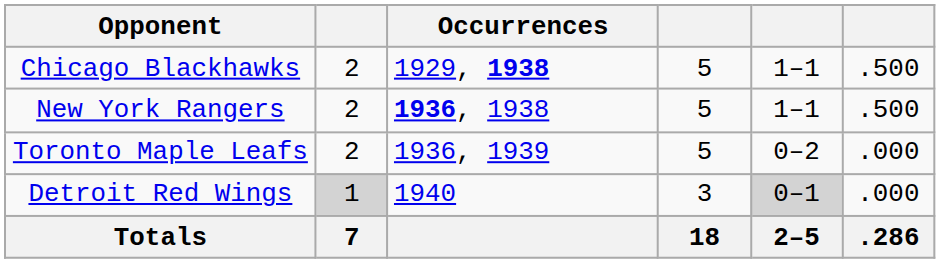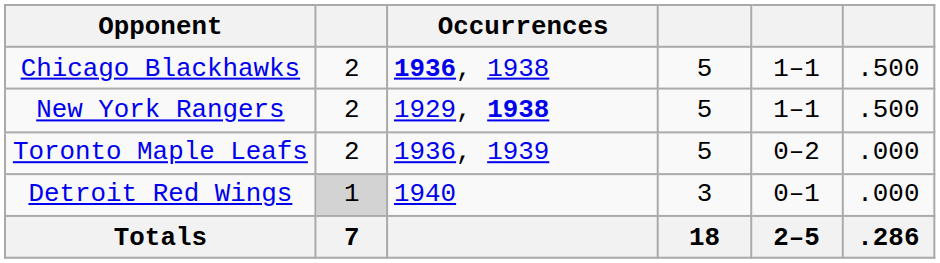Chicago Blackhawks | Occurrences: 1929, 1938 -> 1936, 1938
New York Rangers | Occurrences: 1936, 1938 -> 1929, 1938
Detroit Red Wings | column 5: lightgrey background -> no background
